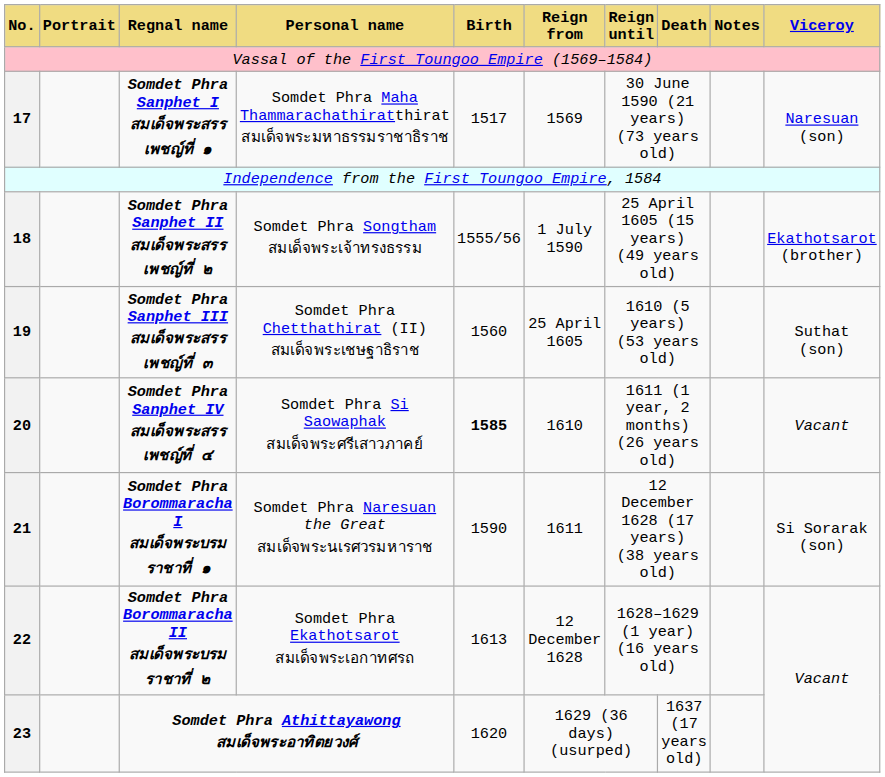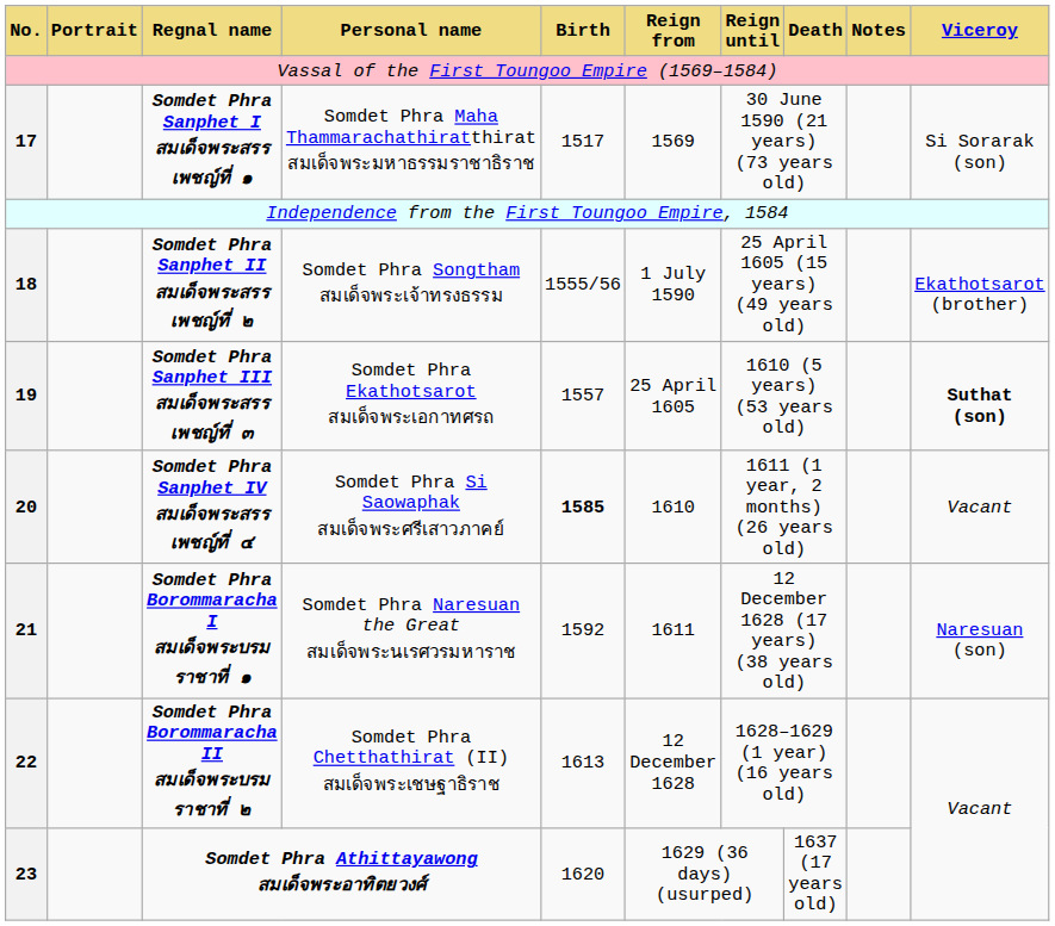Somdet Phra Sanphet I สมเด็จพระสรรเพชญ์ที่ ๑ | Viceroy: Naresuan (son) -> Si Sorarak (son)
Somdet Phra Sanphet III สมเด็จพระสรรเพชญ์ที่ ๓ | Personal name: Somdet Phra Chetthathirat (II) สมเด็จพระเชษฐาธิราช -> Somdet Phra Ekathotsarot สมเด็จพระเอกาทศรถ
Somdet Phra Sanphet III สมเด็จพระสรรเพชญ์ที่ ๓ | Birth: 1560 -> 1557
Somdet Phra Sanphet III สมเด็จพระสรรเพชญ์ที่ ๓ | Viceroy: normal -> bold
Somdet Phra Borommaracha I สมเด็จพระบรมราชาที่ ๑ | Birth: 1590 -> 1592
Somdet Phra Borommaracha I สมเด็จพระบรมราชาที่ ๑ | Viceroy: Si Sorarak (son) -> Naresuan (son)
Somdet Phra Borommaracha II สมเด็จพระบรมราชาที่ ๒ | Personal name: Somdet Phra Ekathotsarot สมเด็จพระเอกาทศรถ -> Somdet Phra Chetthathirat (II) สมเด็จพระเชษฐาธิราช
